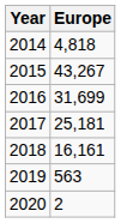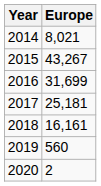2014 | Europe: 4,818 -> 8,021
2019 | Europe: 563 -> 560
